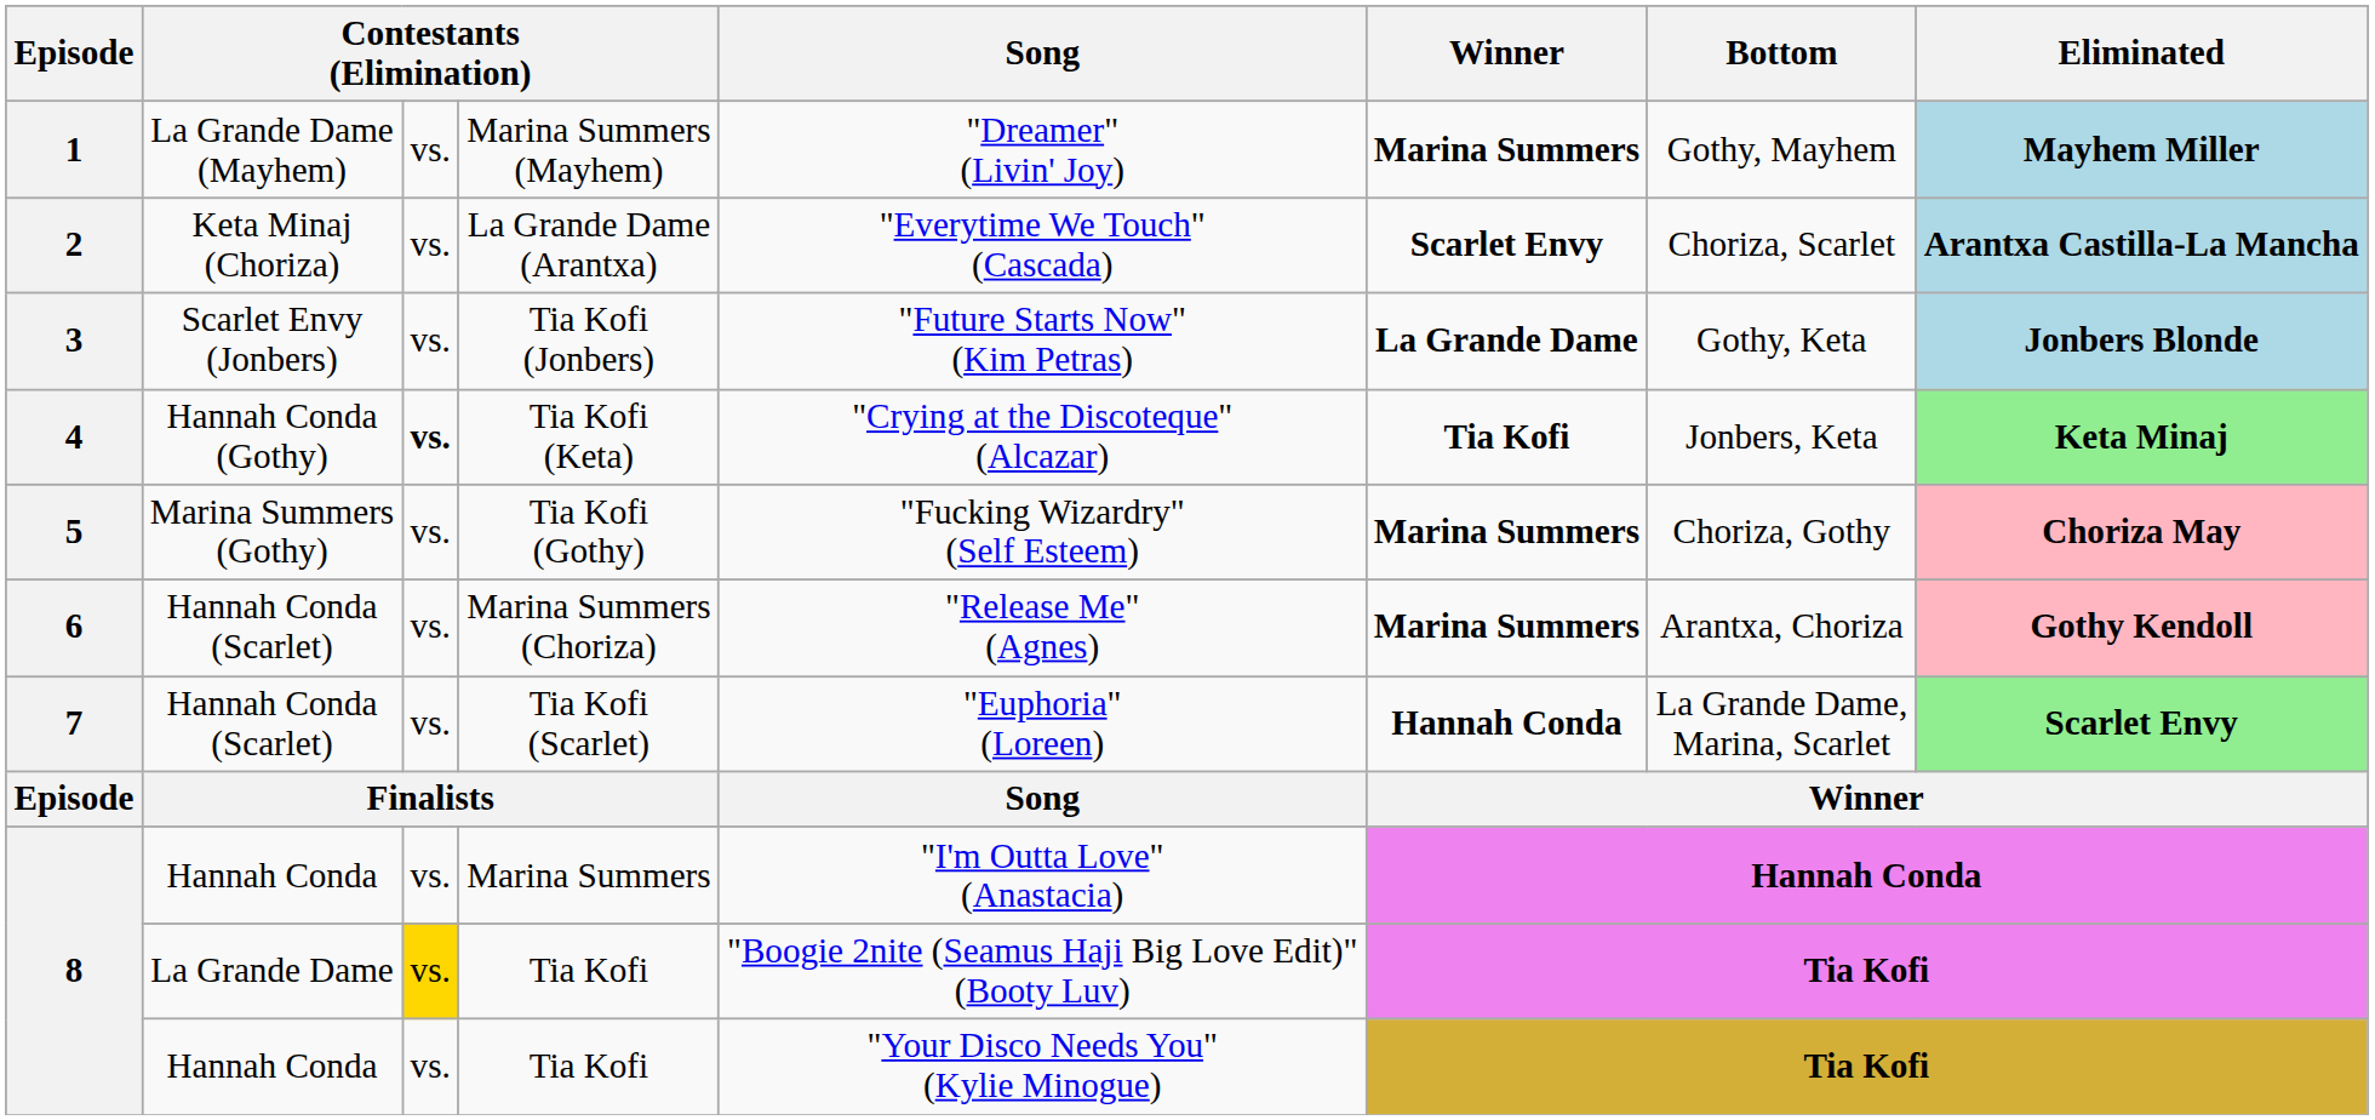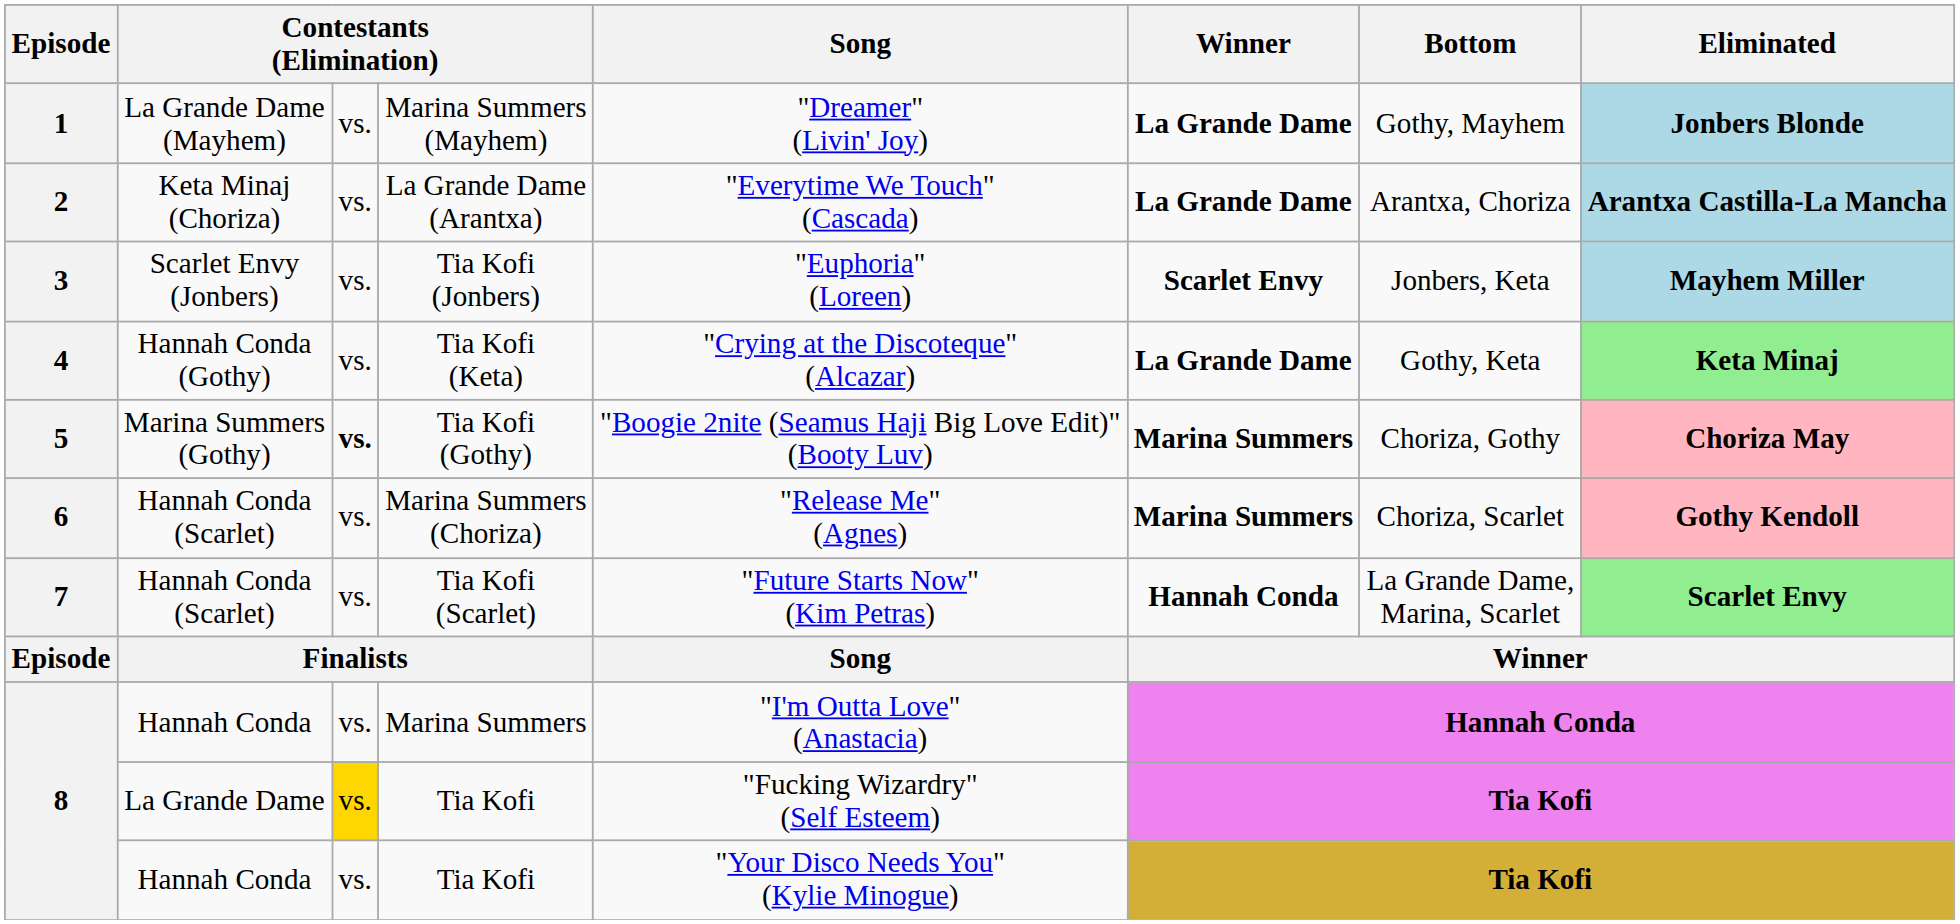Marina Summers (Mayhem) | Winner: Marina Summers -> La Grande Dame
Marina Summers (Mayhem) | Eliminated: Mayhem Miller -> Jonbers Blonde
La Grande Dame (Arantxa) | Winner: Scarlet Envy -> La Grande Dame
La Grande Dame (Arantxa) | Bottom: Choriza, Scarlet -> Arantxa, Choriza
Tia Kofi (Jonbers) | Song: "Future Starts Now" (Kim Petras) -> "Euphoria" (Loreen)
Tia Kofi (Jonbers) | Winner: La Grande Dame -> Scarlet Envy
Tia Kofi (Jonbers) | Bottom: Gothy, Keta -> Jonbers, Keta
Tia Kofi (Jonbers) | Eliminated: Jonbers Blonde -> Mayhem Miller
Tia Kofi (Keta) | column 3: bold -> normal
Tia Kofi (Keta) | Winner: Tia Kofi -> La Grande Dame
Tia Kofi (Keta) | Bottom: Jonbers, Keta -> Gothy, Keta
Tia Kofi (Gothy) | column 3: normal -> bold
Tia Kofi (Gothy) | Song: "Fucking Wizardry" (Self Esteem) -> "Boogie 2nite (Seamus Haji Big Love Edit)" (Booty Luv)
Marina Summers (Choriza) | Bottom: Arantxa, Choriza -> Choriza, Scarlet
Tia Kofi (Scarlet) | Song: "Euphoria" (Loreen) -> "Future Starts Now" (Kim Petras)
La Grande Dame / Tia Kofi | Song: "Boogie 2nite (Seamus Haji Big Love Edit)" (Booty Luv) -> "Fucking Wizardry" (Self Esteem)
